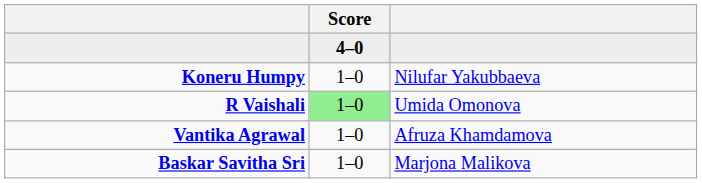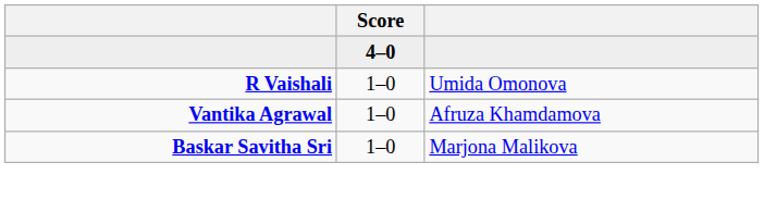- row: Koneru Humpy | 1–0 | Nilufar Yakubbaeva
R Vaishali | Score: lightgreen background -> no background
